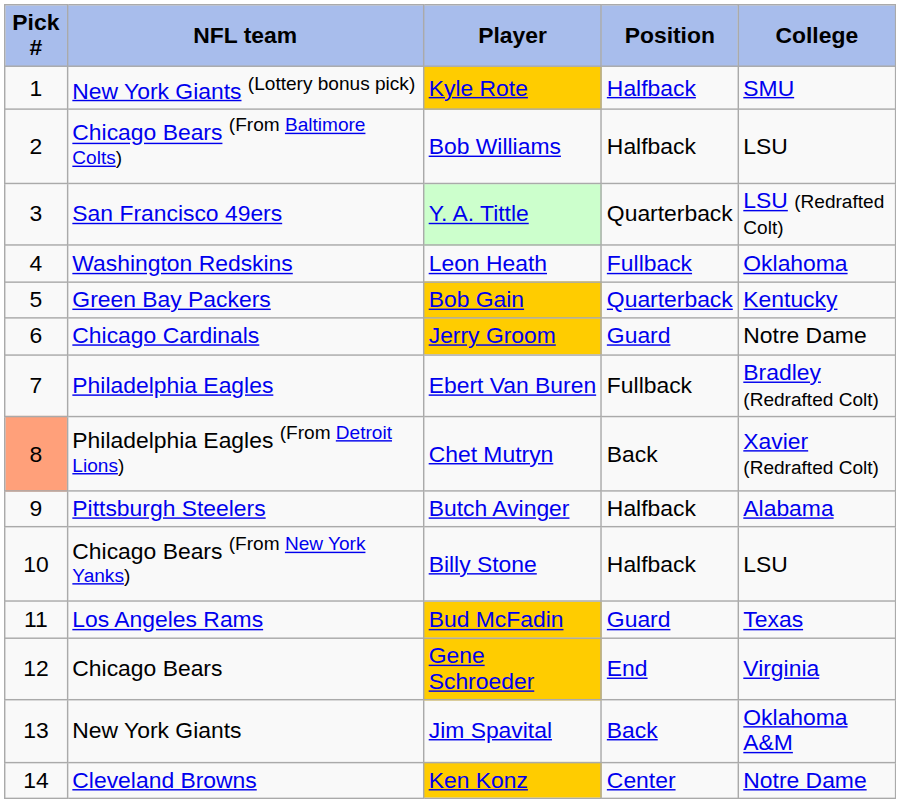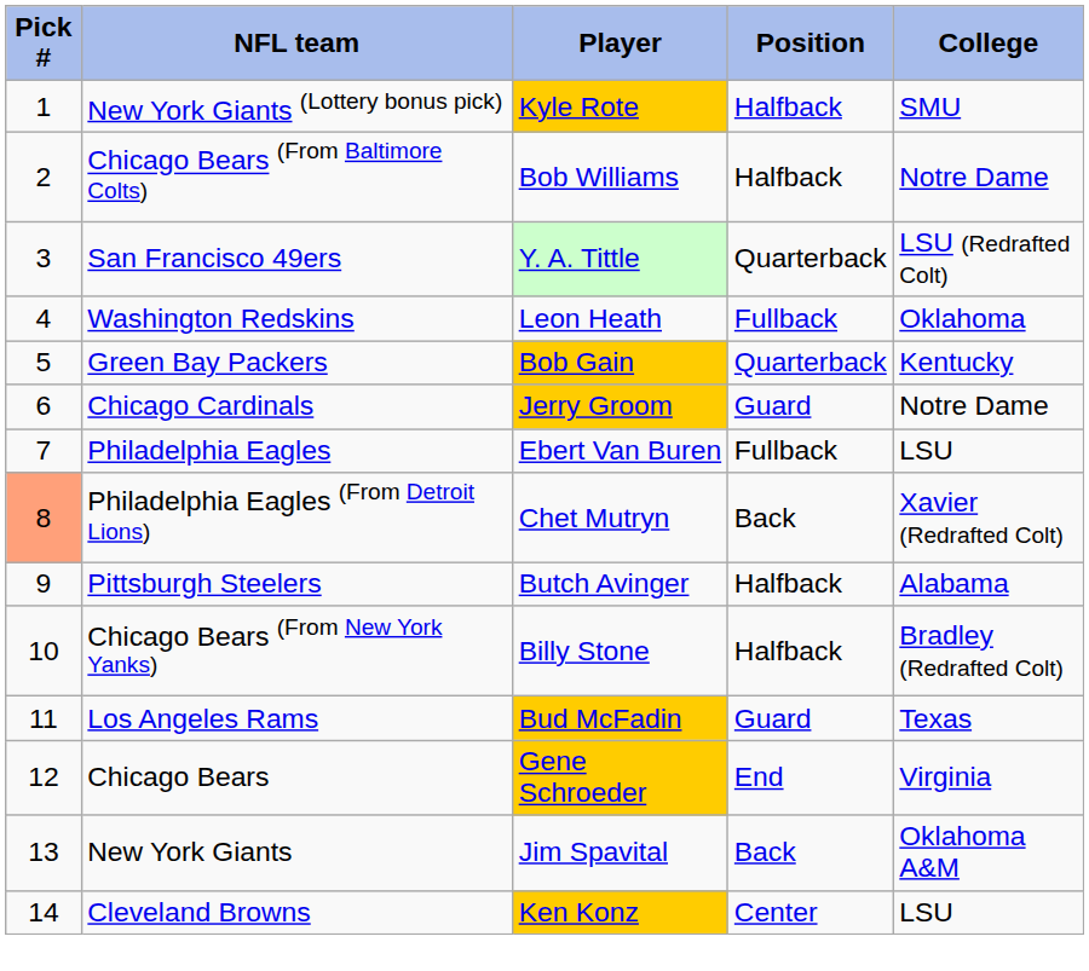Chicago Bears (From Baltimore Colts) | College: LSU -> Notre Dame
Philadelphia Eagles | College: Bradley (Redrafted Colt) -> LSU
Chicago Bears (From New York Yanks) | College: LSU -> Bradley (Redrafted Colt)
Cleveland Browns | College: Notre Dame -> LSU
